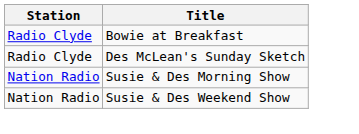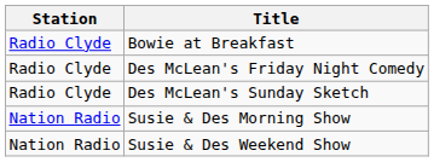+ row: Radio Clyde | Des McLean's Friday Night Comedy
